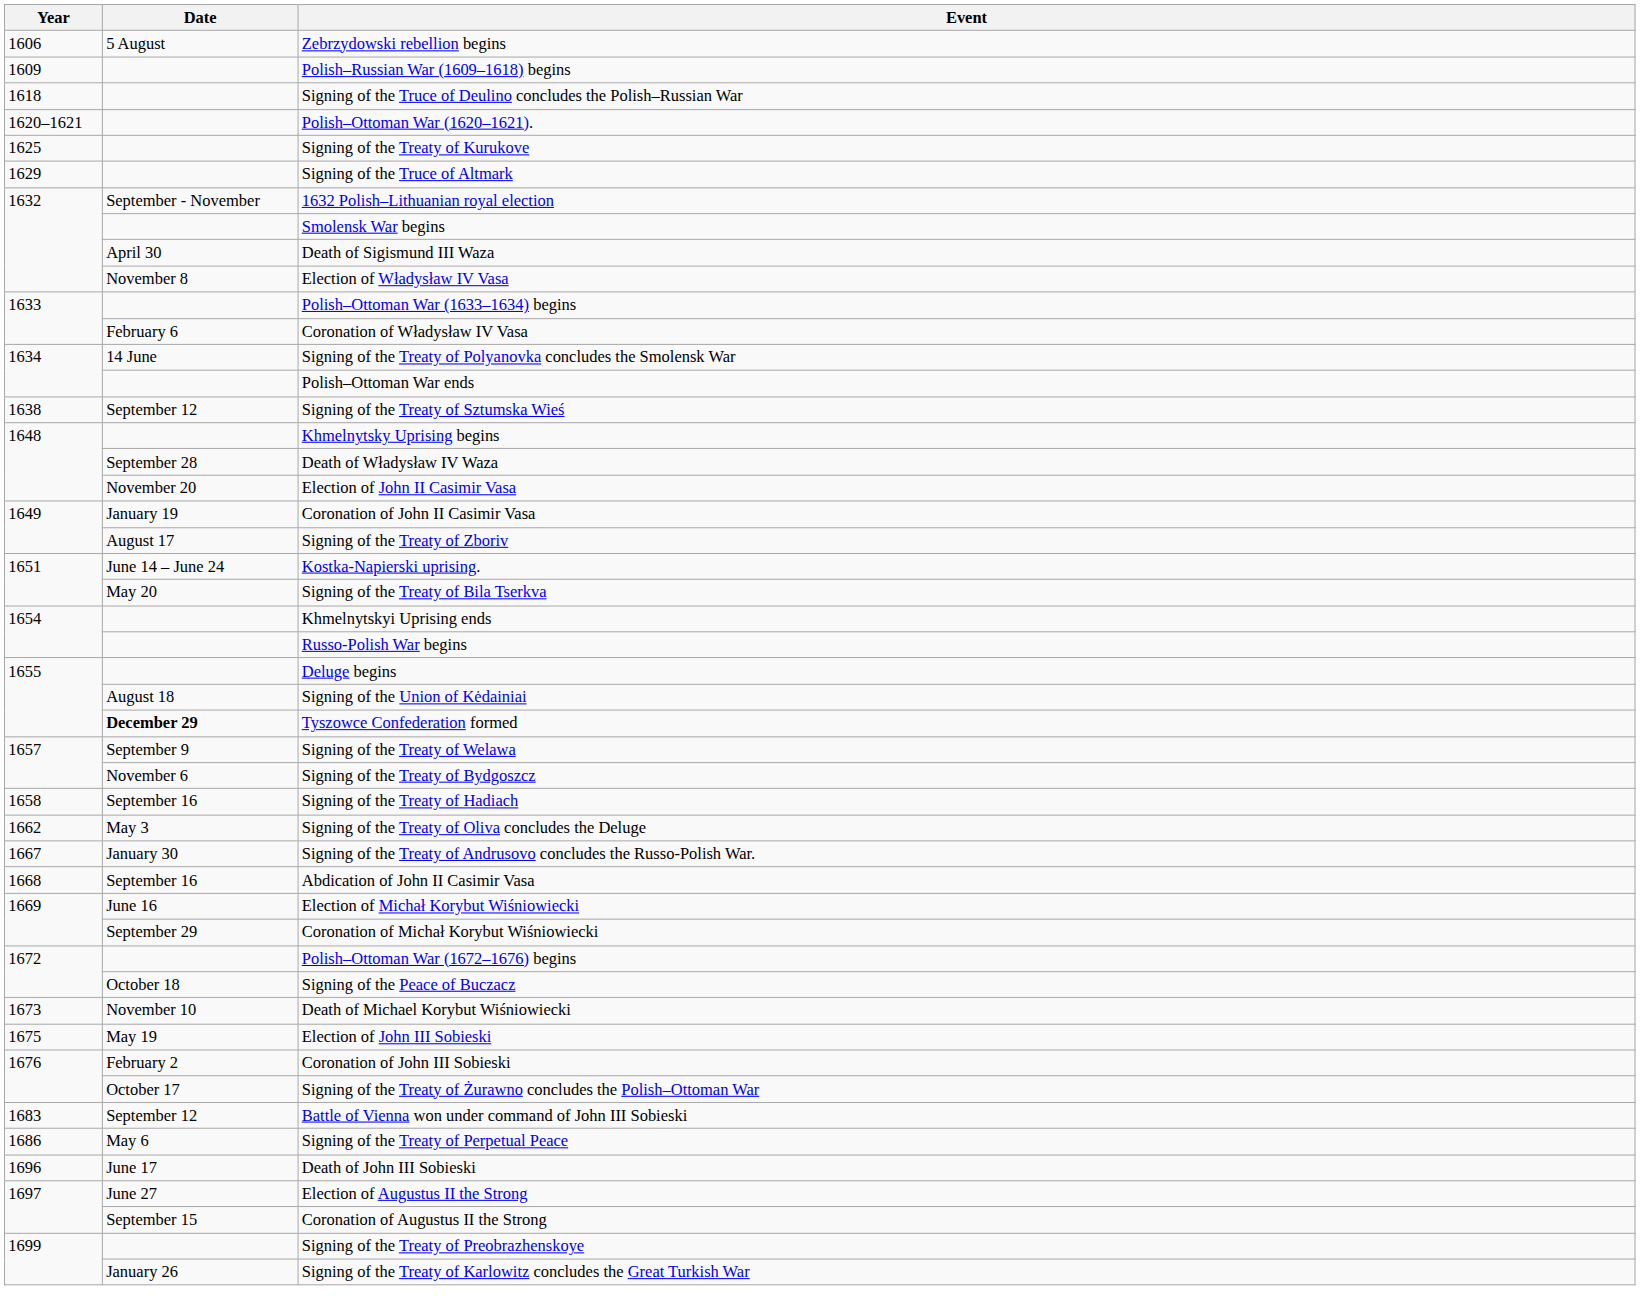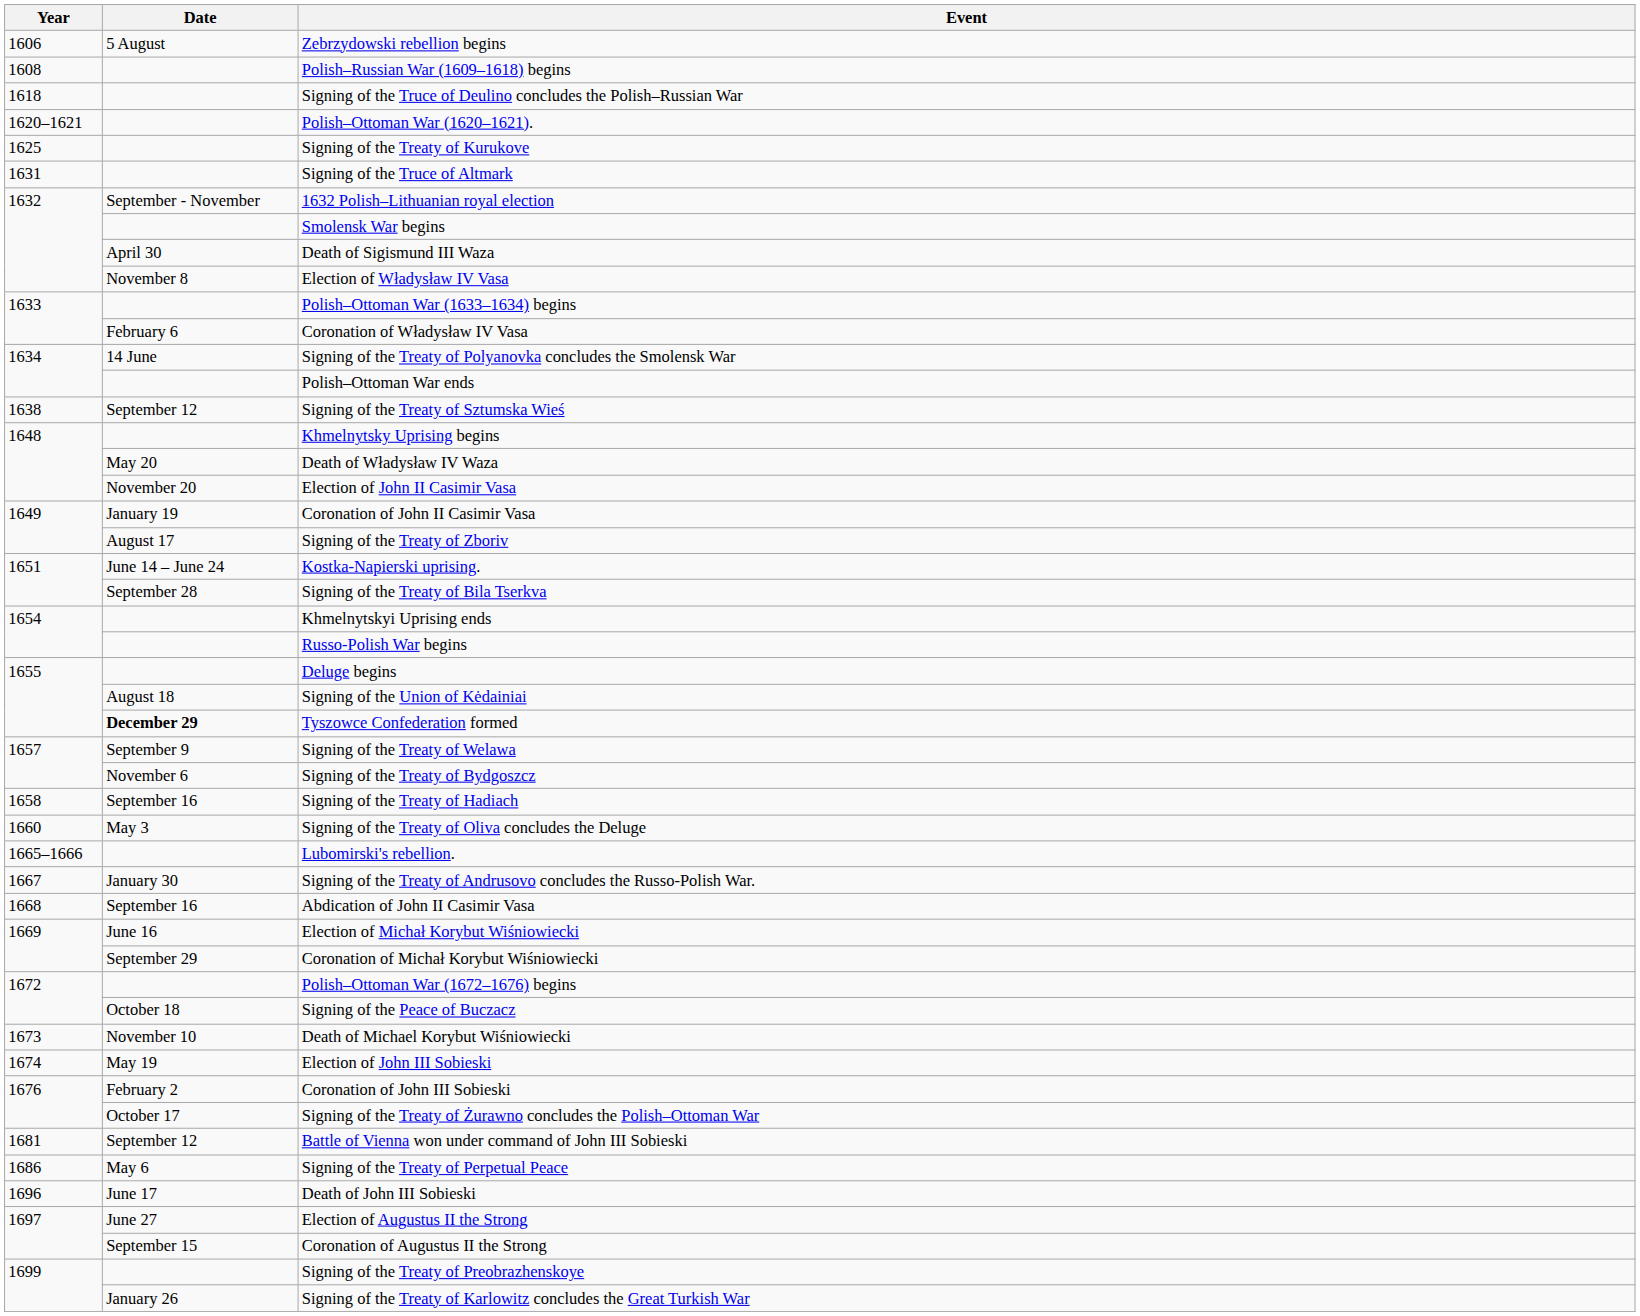Polish–Russian War (1609–1618) begins | Year: 1609 -> 1608
Signing of the Truce of Altmark | Year: 1629 -> 1631
Death of Władysław IV Waza | Date: September 28 -> May 20
Signing of the Treaty of Bila Tserkva | Date: May 20 -> September 28
Signing of the Treaty of Oliva concludes the Deluge | Year: 1662 -> 1660
+ row: 1665–1666 | Lubomirski's rebellion.
Election of John III Sobieski | Year: 1675 -> 1674
Battle of Vienna won under command of John III Sobieski | Year: 1683 -> 1681
